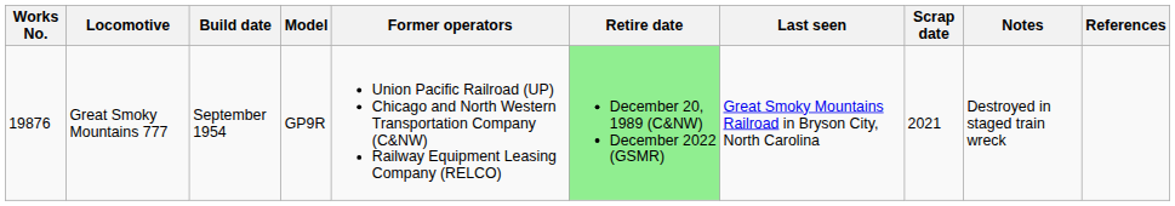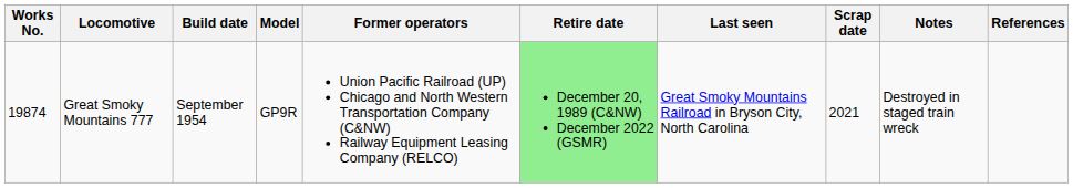Great Smoky Mountains 777 | Works No.: 19876 -> 19874
